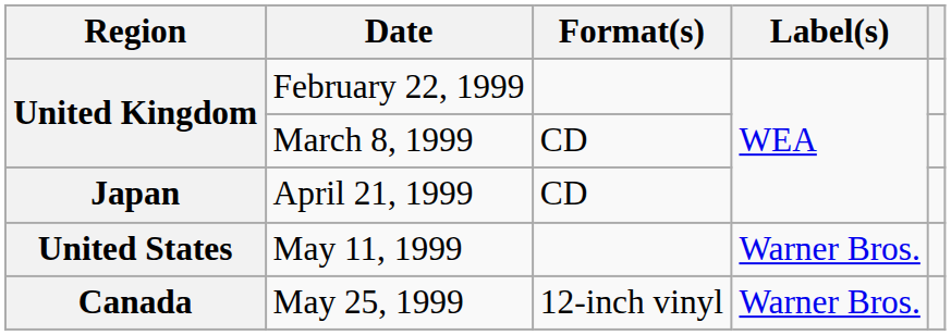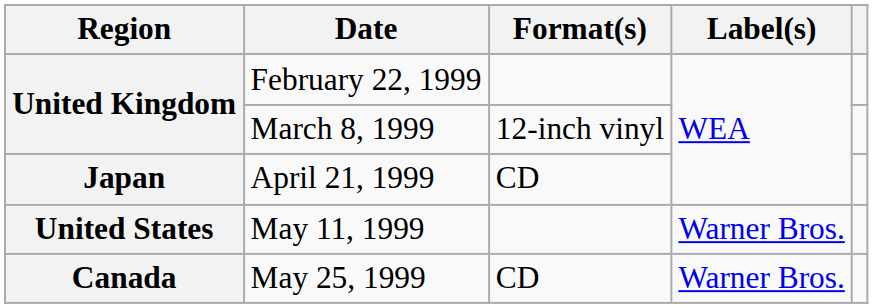March 8, 1999 | Format(s): CD -> 12-inch vinyl
May 25, 1999 | Format(s): 12-inch vinyl -> CD
